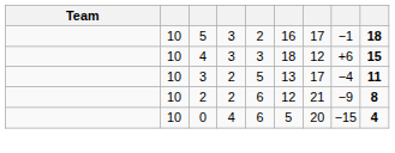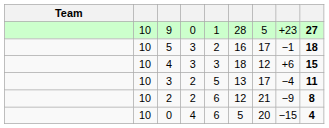+ row: 10 | 9 | 0 | 1 | 28 | 5 | +23 | 27
